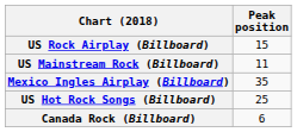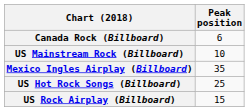rows swapped: Canada Rock (Billboard) <-> US Rock Airplay (Billboard)
US Mainstream Rock (Billboard) | Peak position: 11 -> 10
